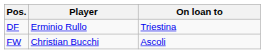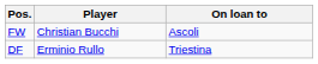rows swapped: FW <-> DF
